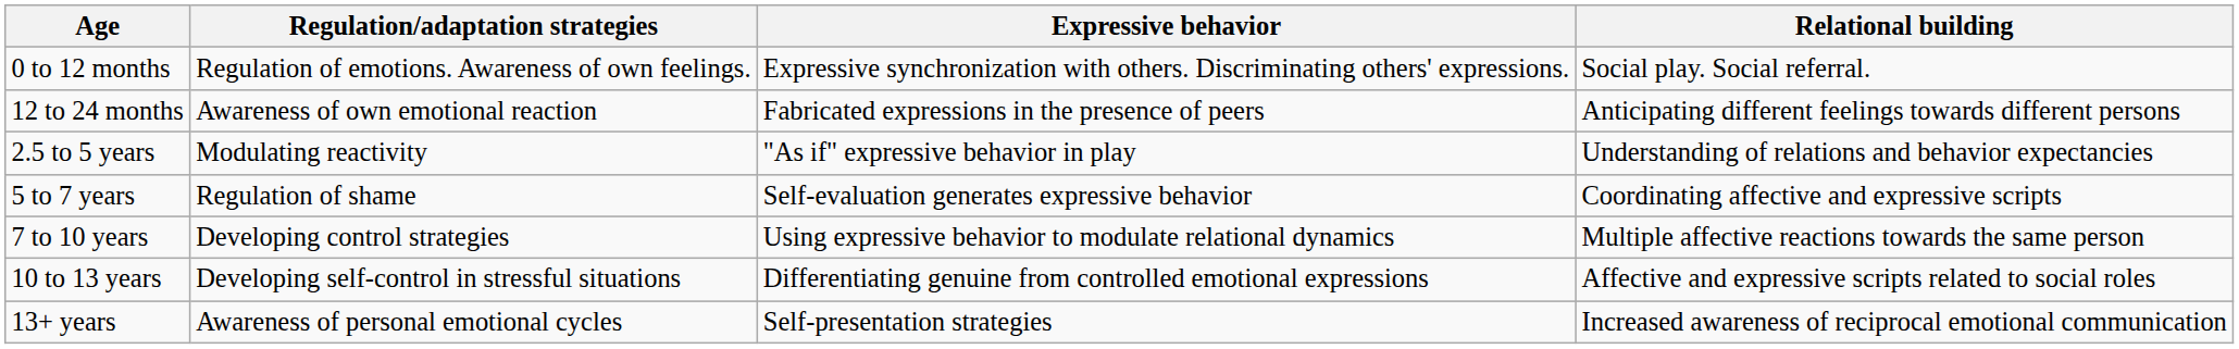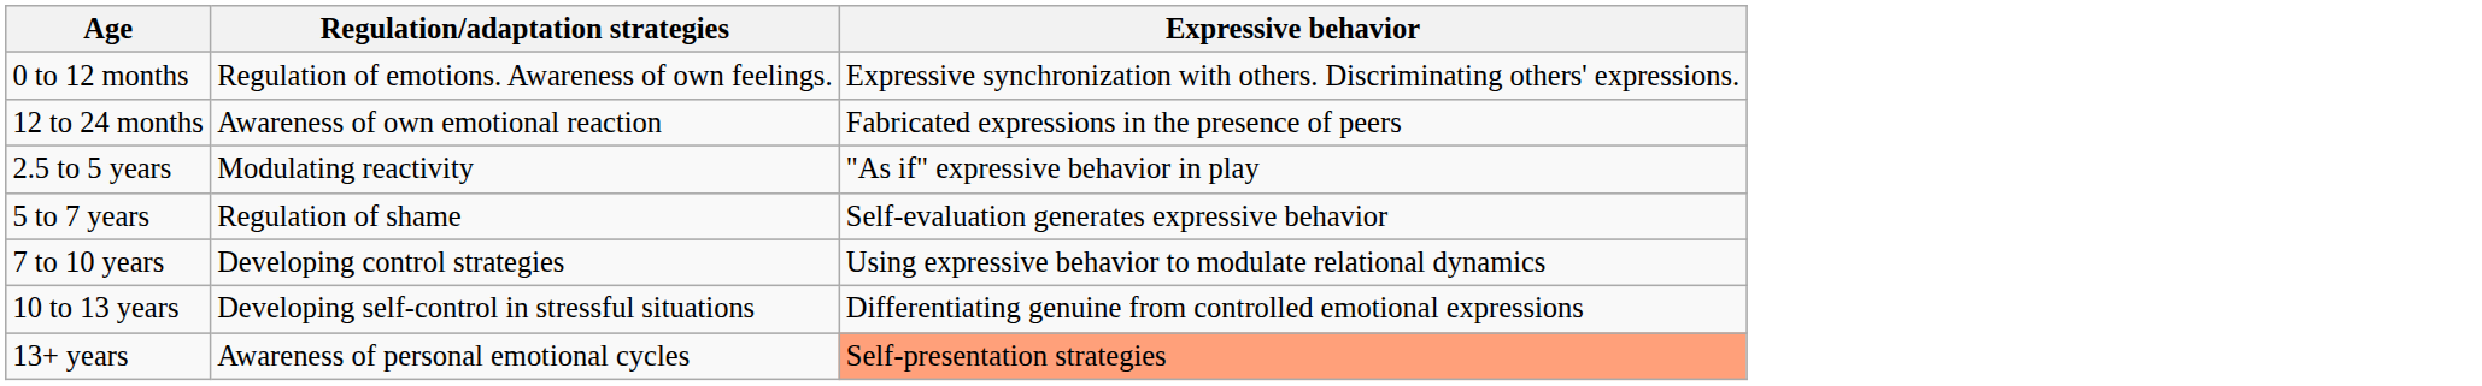- column: Relational building | Social play. Social referral. | Anticipating different feelings towards different persons | Understanding of relations and behavior expectancies | Coordinating affective and expressive scripts | Multiple affective reactions towards the same person | Affective and expressive scripts related to social roles | Increased awareness of reciprocal emotional communication
13+ years | Expressive behavior: no background -> lightsalmon background
